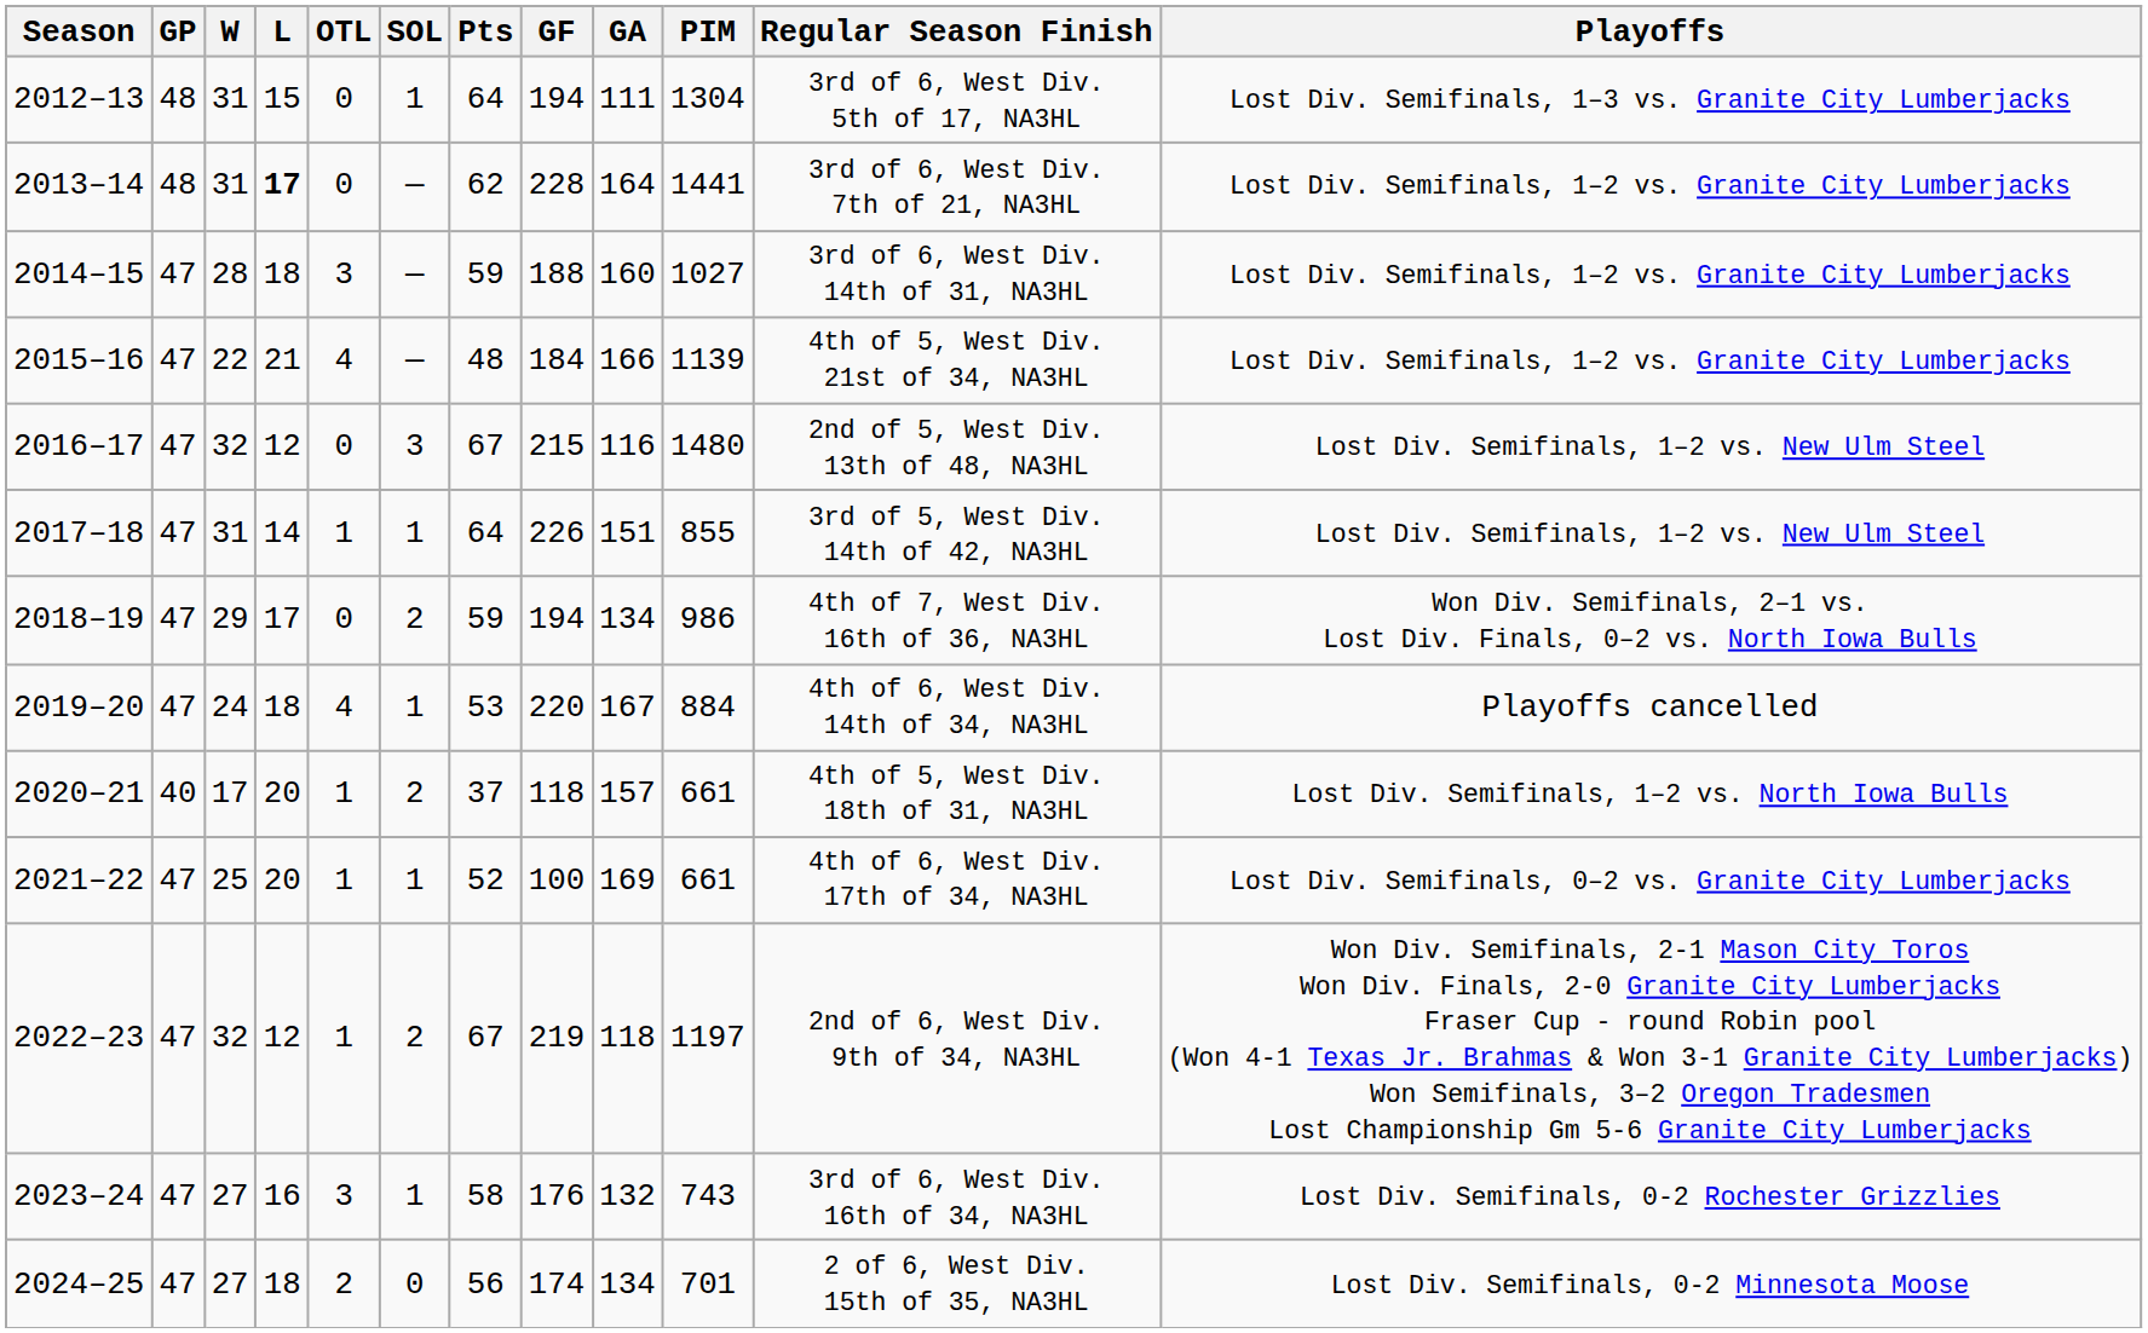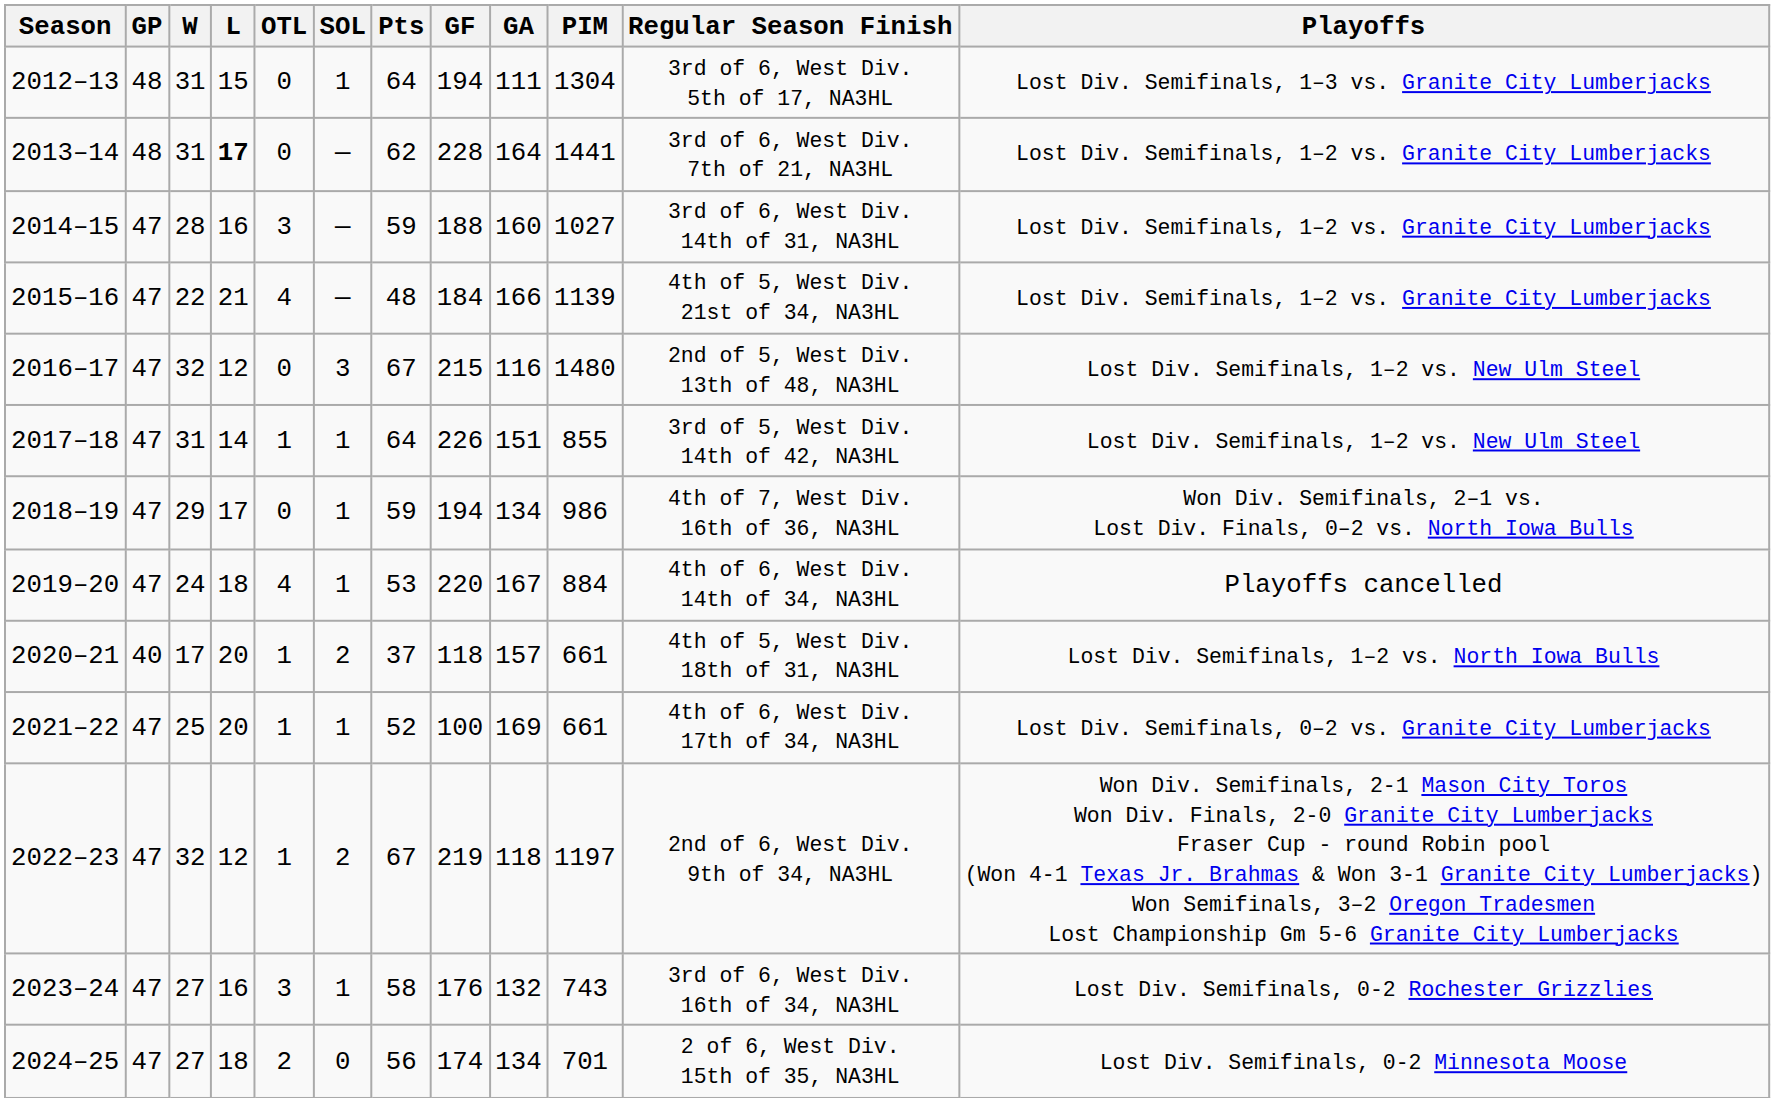2014–15 | L: 18 -> 16
2018–19 | SOL: 2 -> 1
